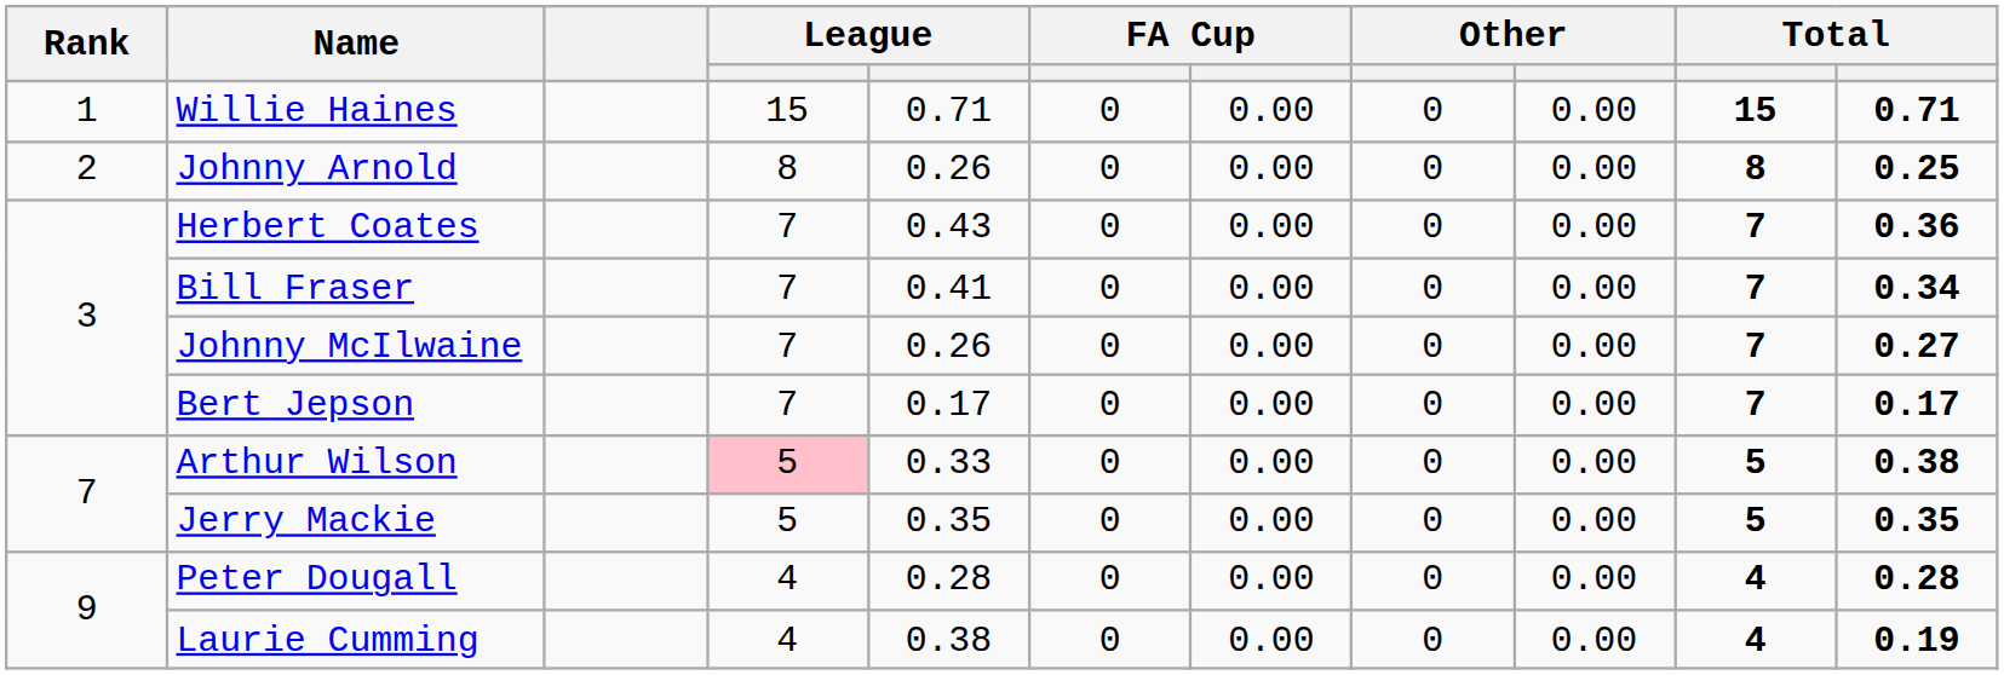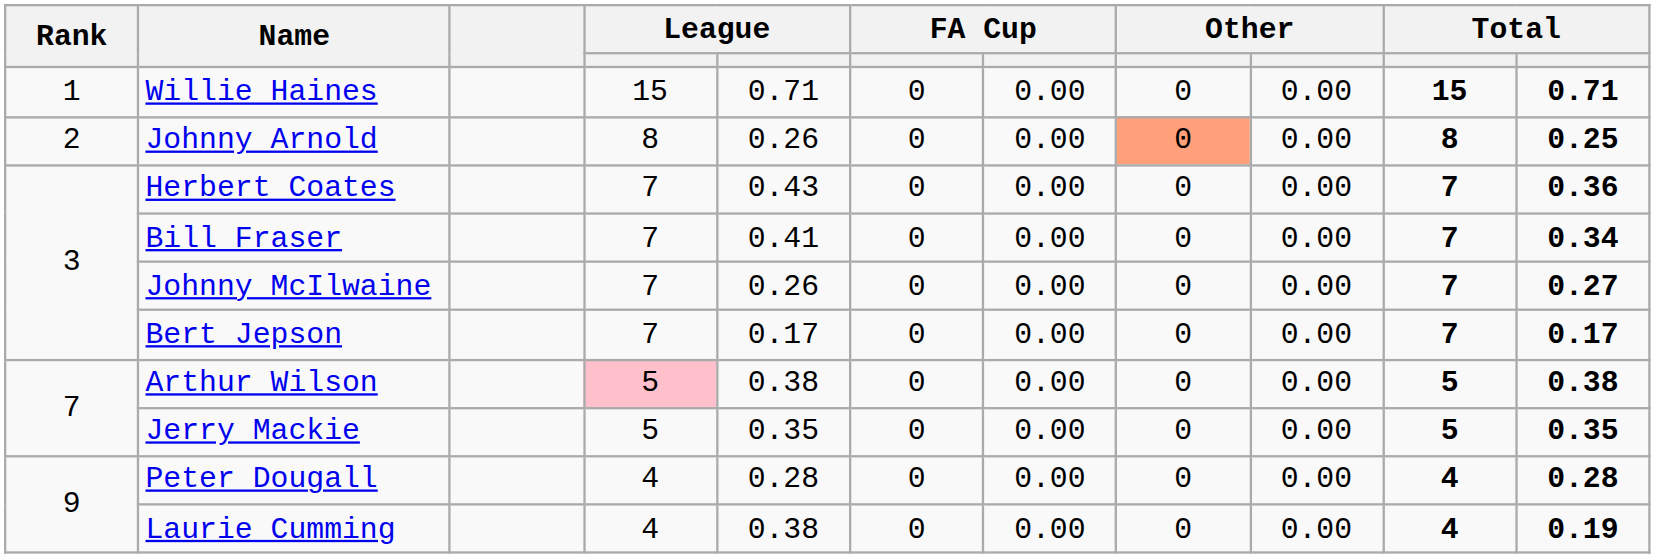Johnny Arnold | column 8: no background -> lightsalmon background
Arthur Wilson | column 5: 0.33 -> 0.38
